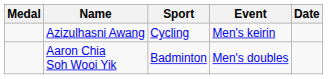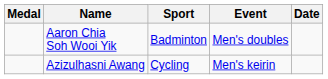rows swapped: Azizulhasni Awang <-> Aaron Chia Soh Wooi Yik
